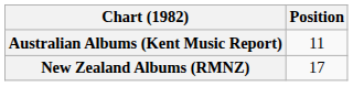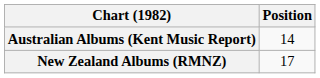Australian Albums (Kent Music Report) | Position: 11 -> 14
